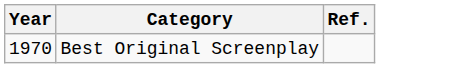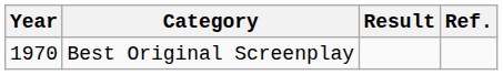+ column: Result
